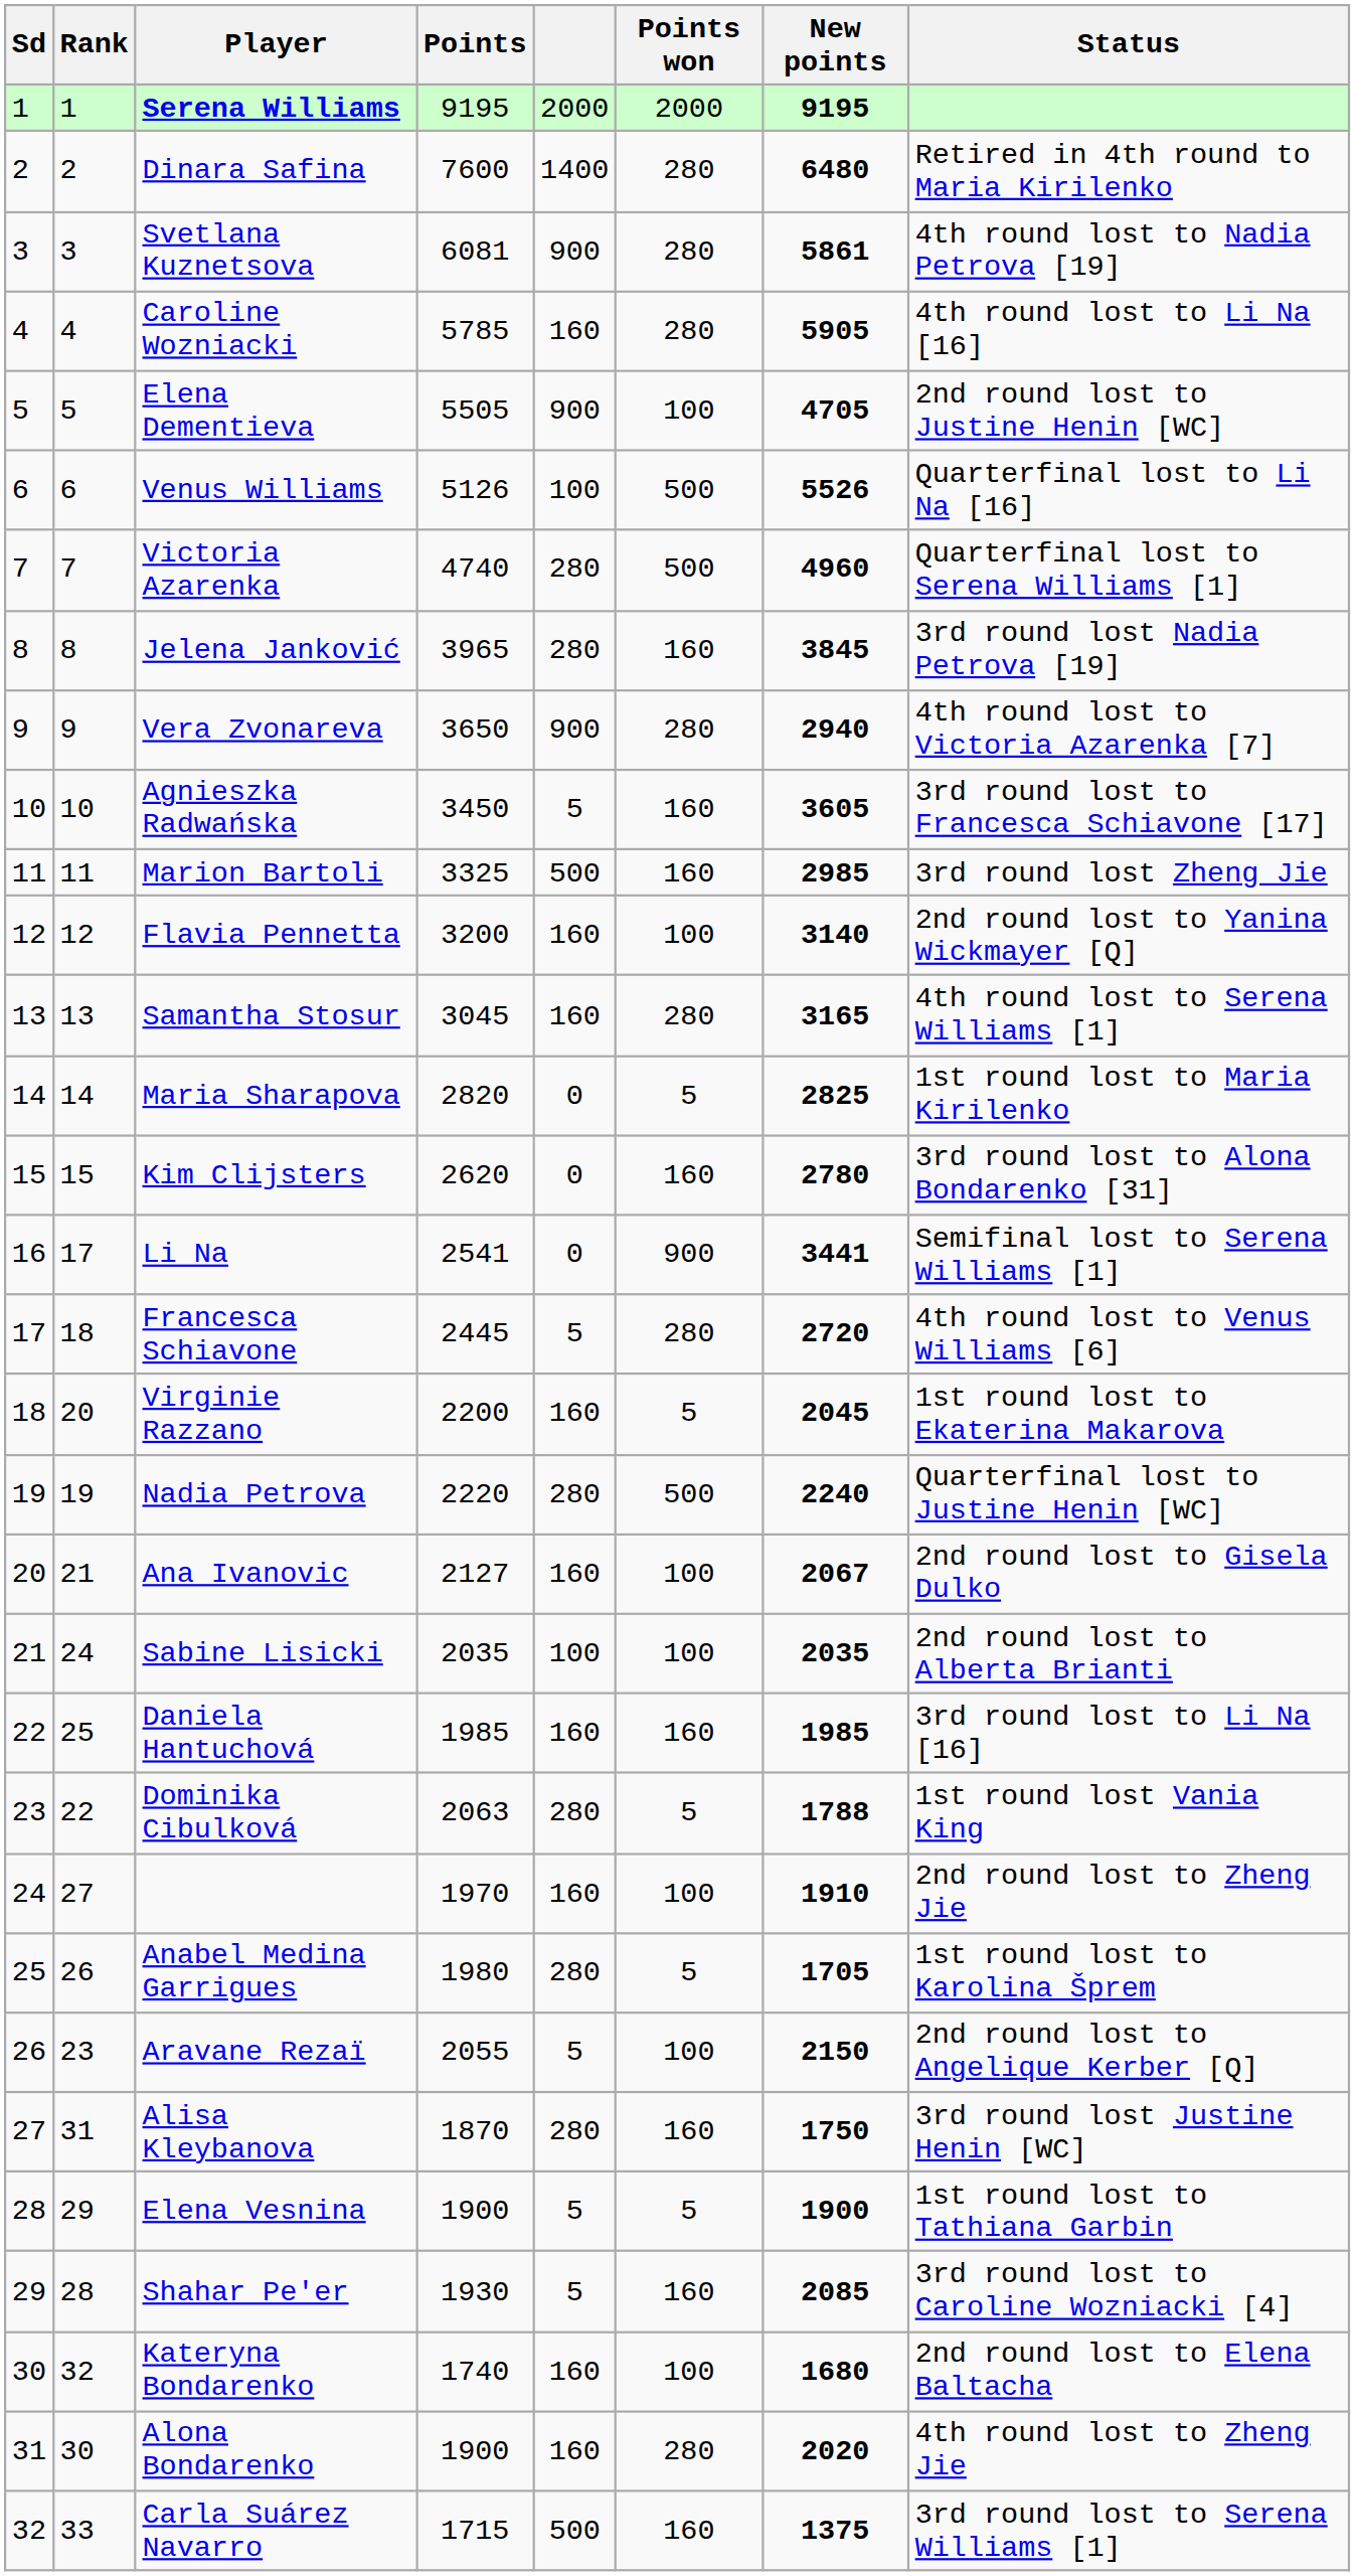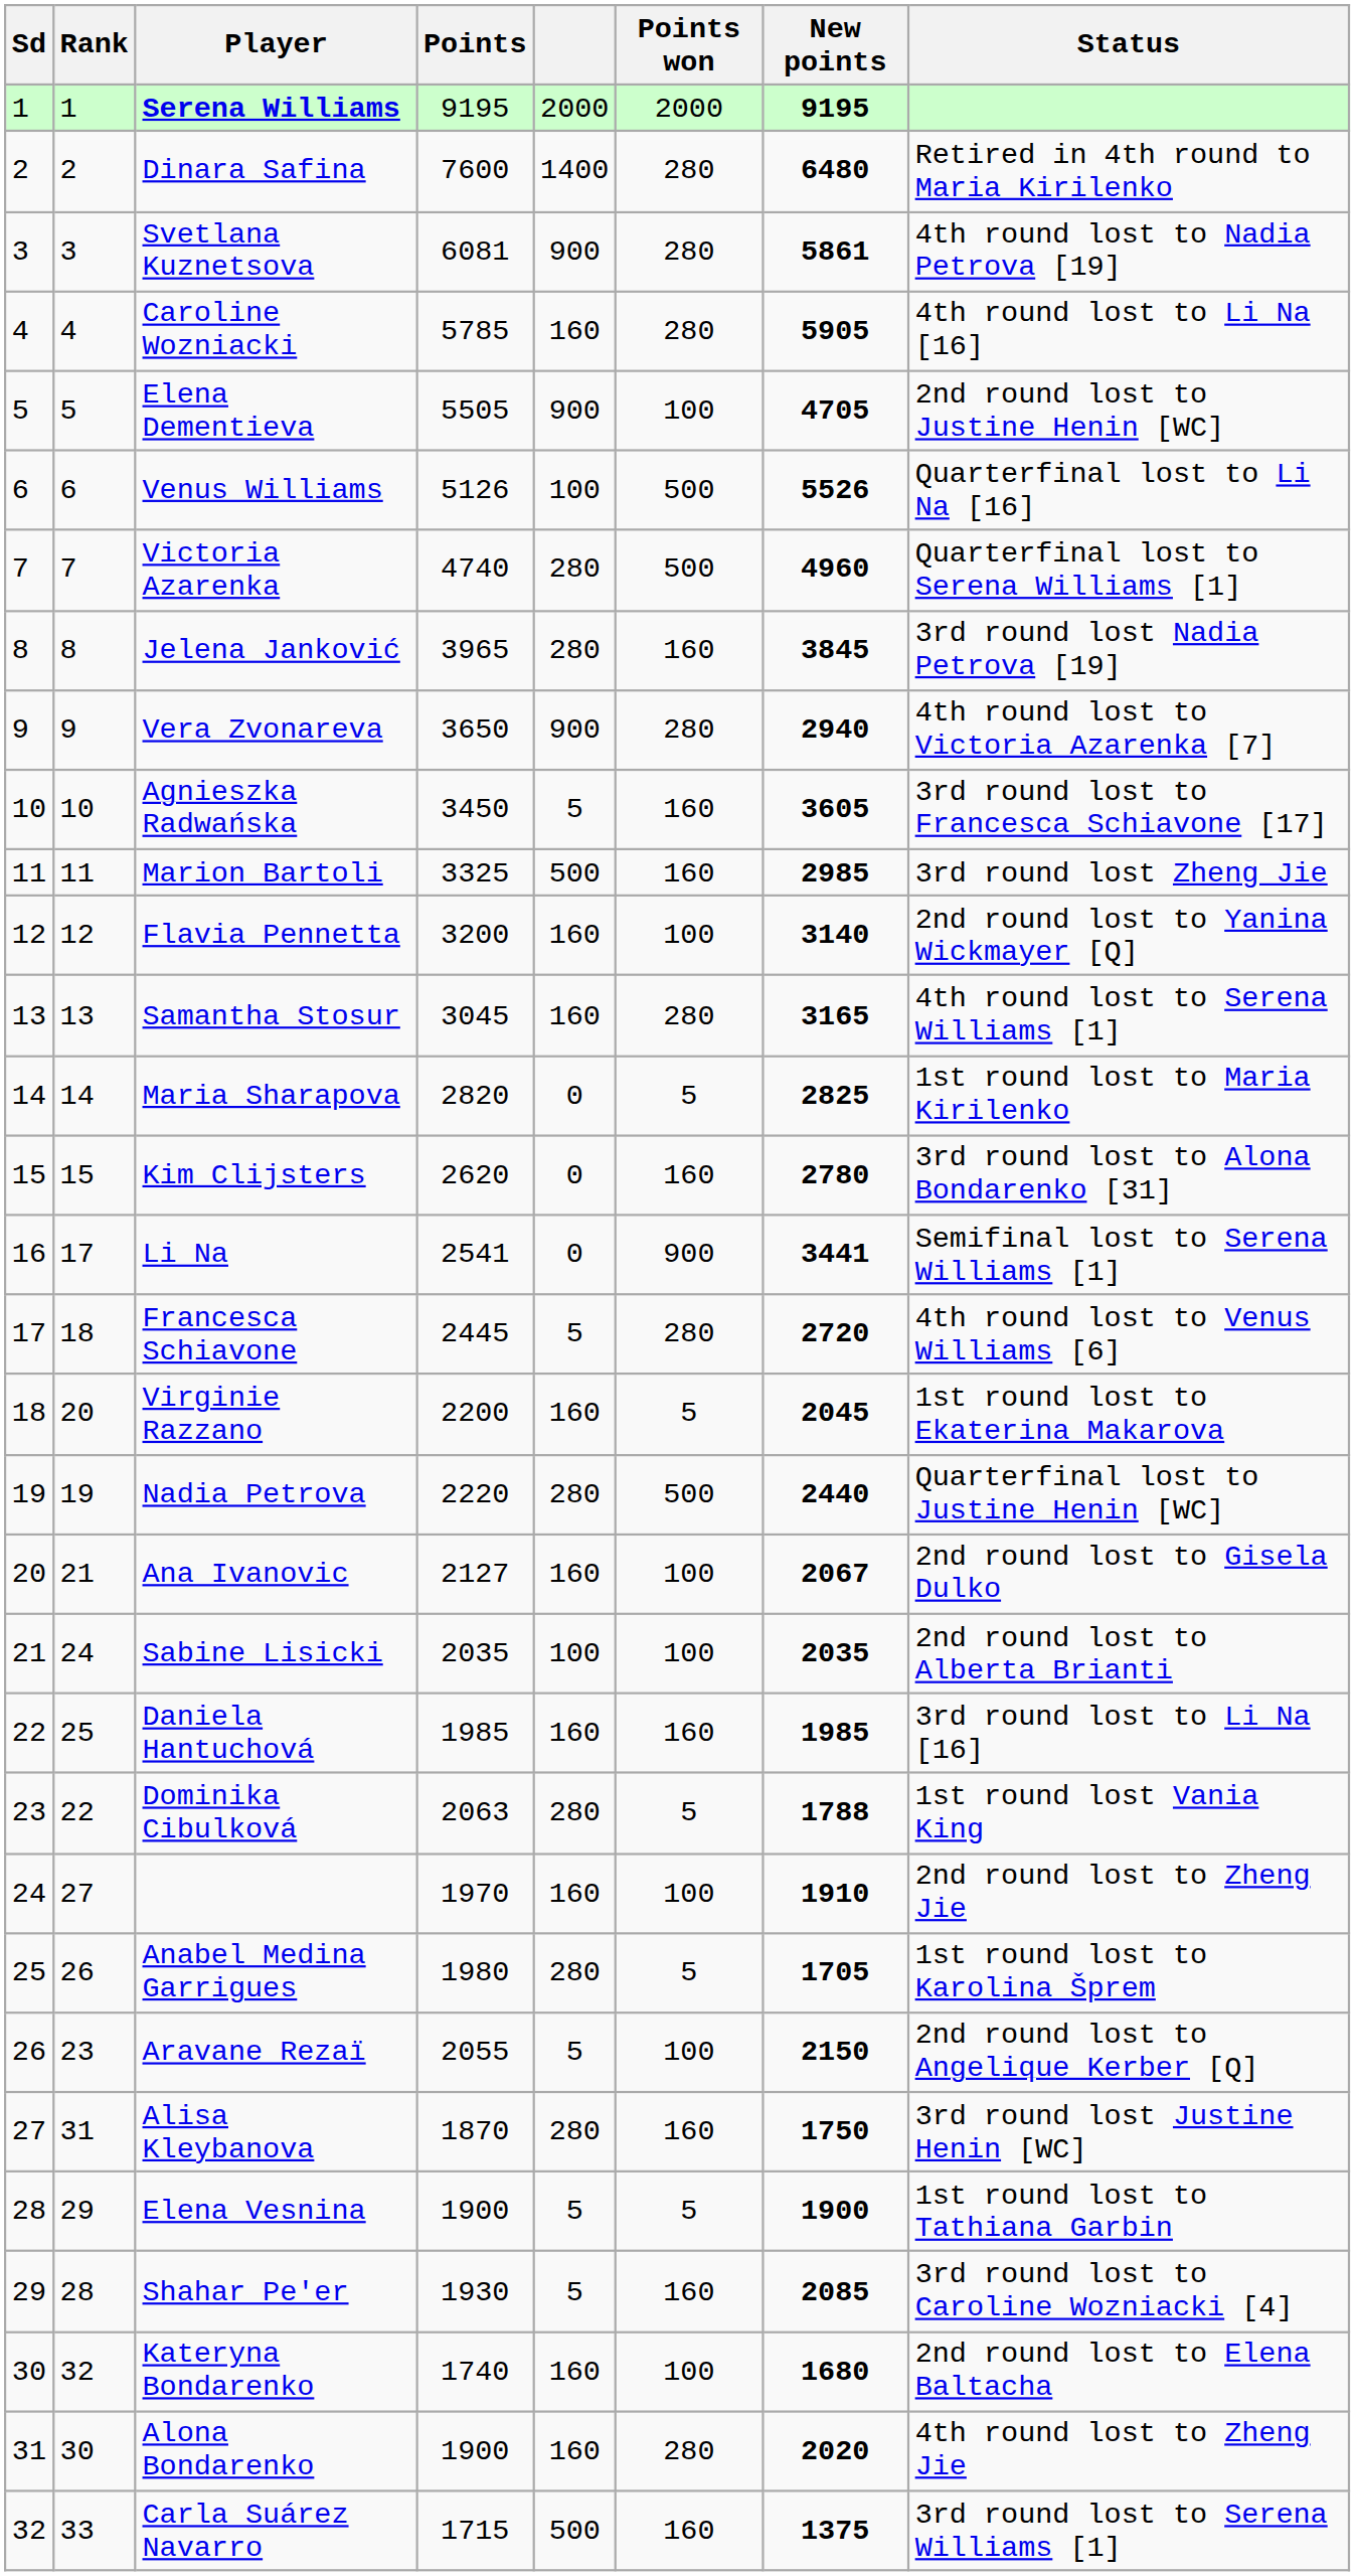Nadia Petrova | New points: 2240 -> 2440
